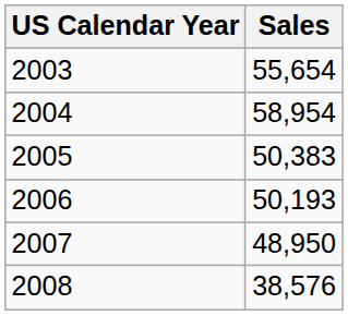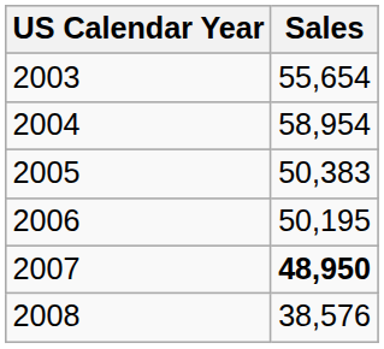2006 | Sales: 50,193 -> 50,195
2007 | Sales: normal -> bold
